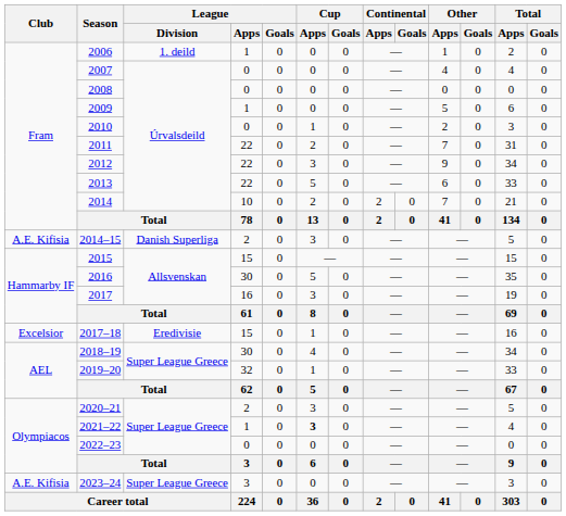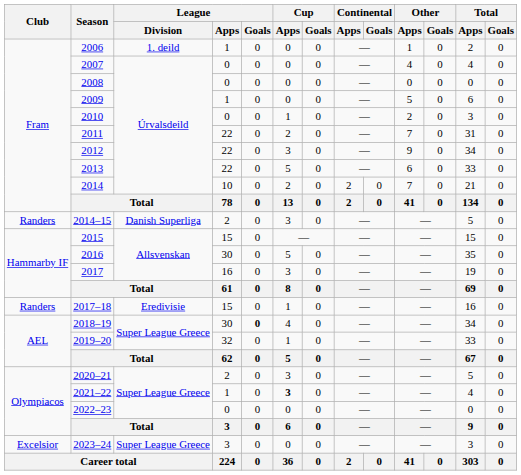2014–15 | Club: A.E. Kifisia -> Randers
2017–18 | Club: Excelsior -> Randers
2018–19 | League / Goals: normal -> bold
2023–24 | Club: A.E. Kifisia -> Excelsior
